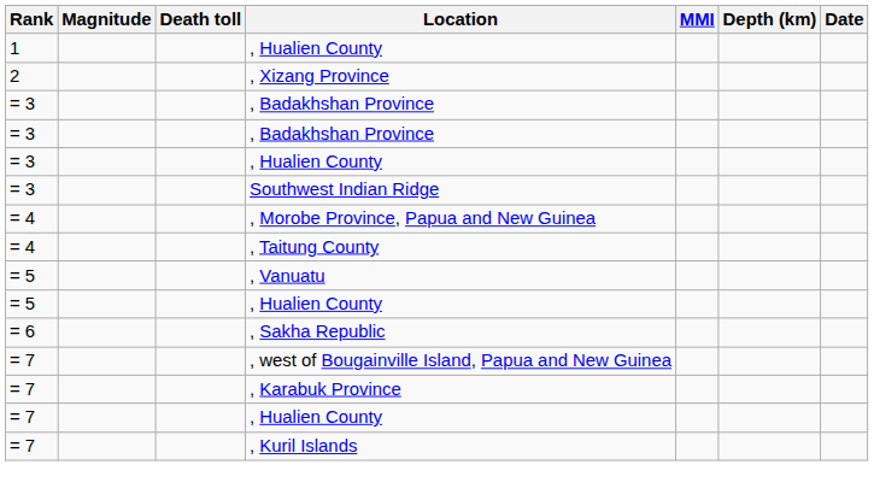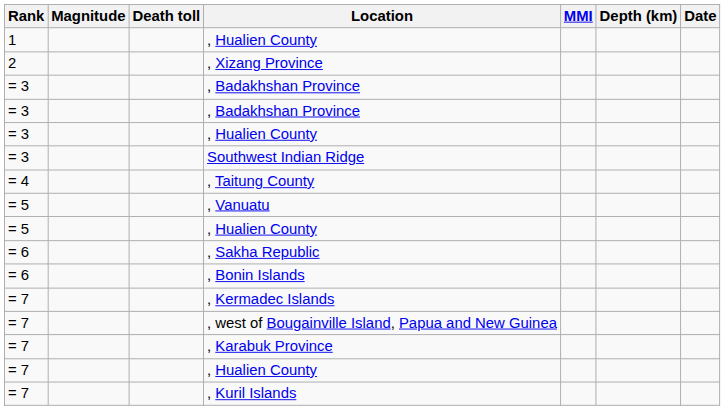- row: = 4 | , Morobe Province, Papua and New Guinea
+ row: = 6 | , Bonin Islands
+ row: = 7 | , Kermadec Islands
